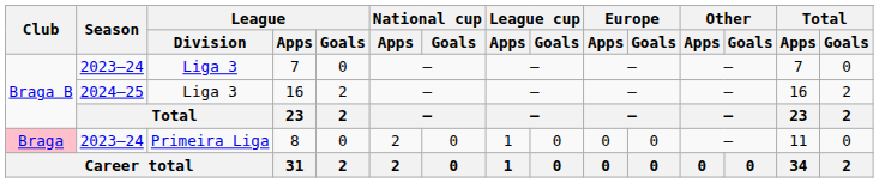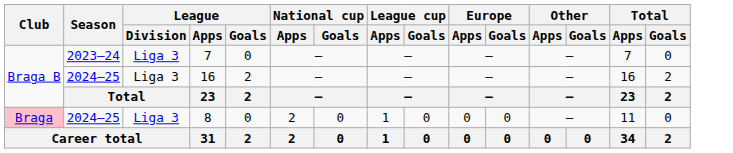8 | Season: 2023–24 -> 2024–25
8 | League / Division: Primeira Liga -> Liga 3
